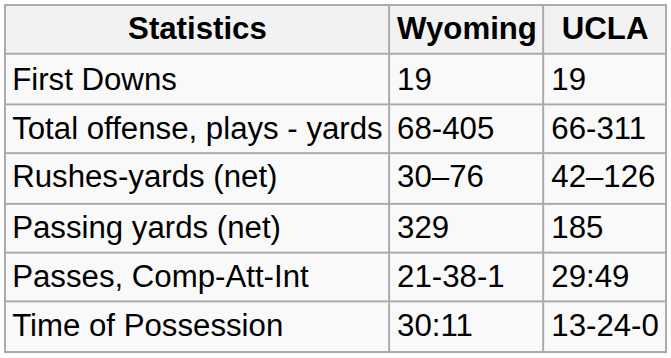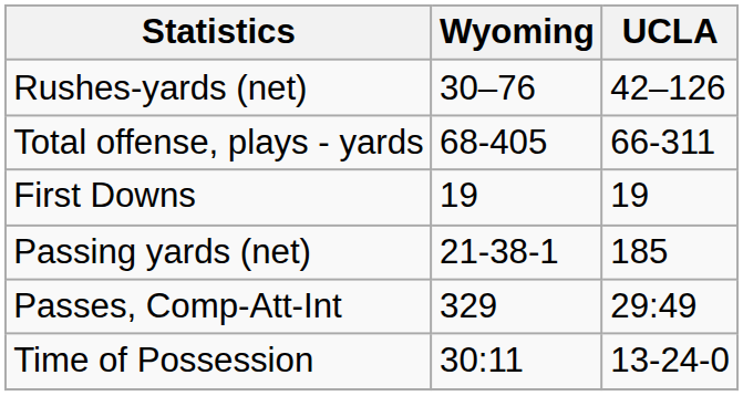rows swapped: First Downs <-> Rushes-yards (net)
Passing yards (net) | Wyoming: 329 -> 21-38-1
Passes, Comp-Att-Int | Wyoming: 21-38-1 -> 329
